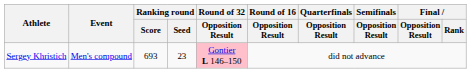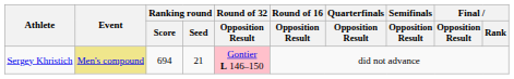Sergey Khristich | Event: no background -> khaki background
Sergey Khristich | Ranking round / Score: 693 -> 694
Sergey Khristich | Ranking round / Seed: 23 -> 21
